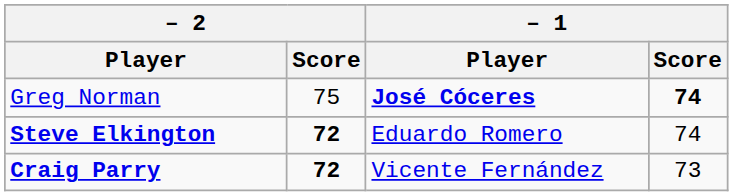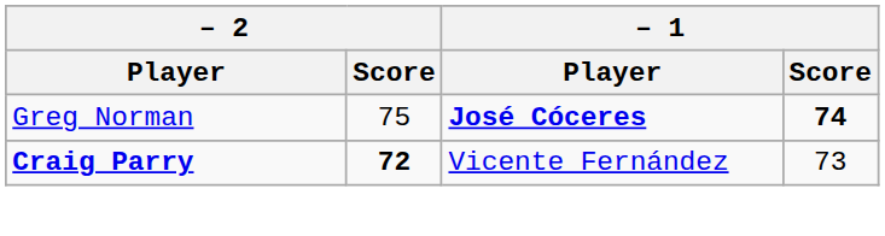- row: Steve Elkington | 72 | Eduardo Romero | 74
